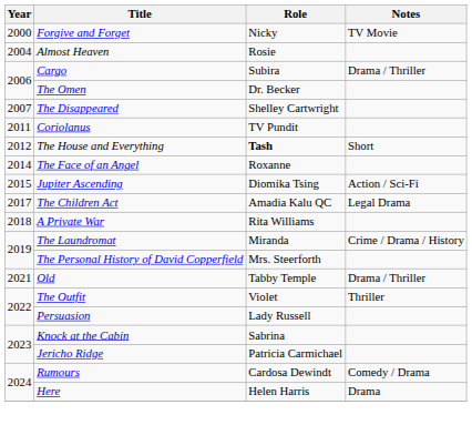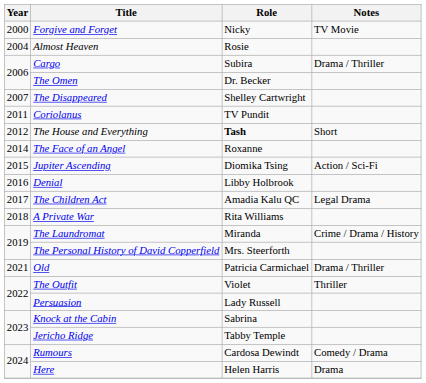+ row: 2016 | Denial | Libby Holbrook
Old | Role: Tabby Temple -> Patricia Carmichael
Jericho Ridge | Role: Patricia Carmichael -> Tabby Temple
